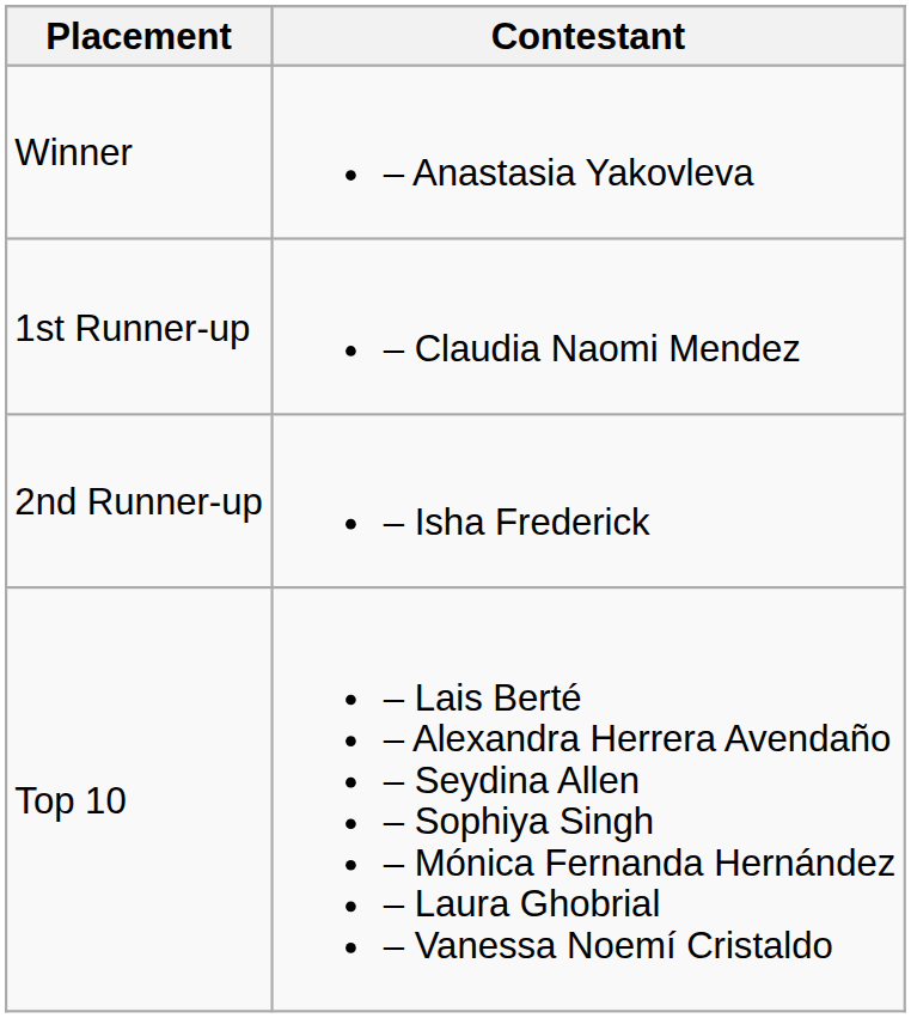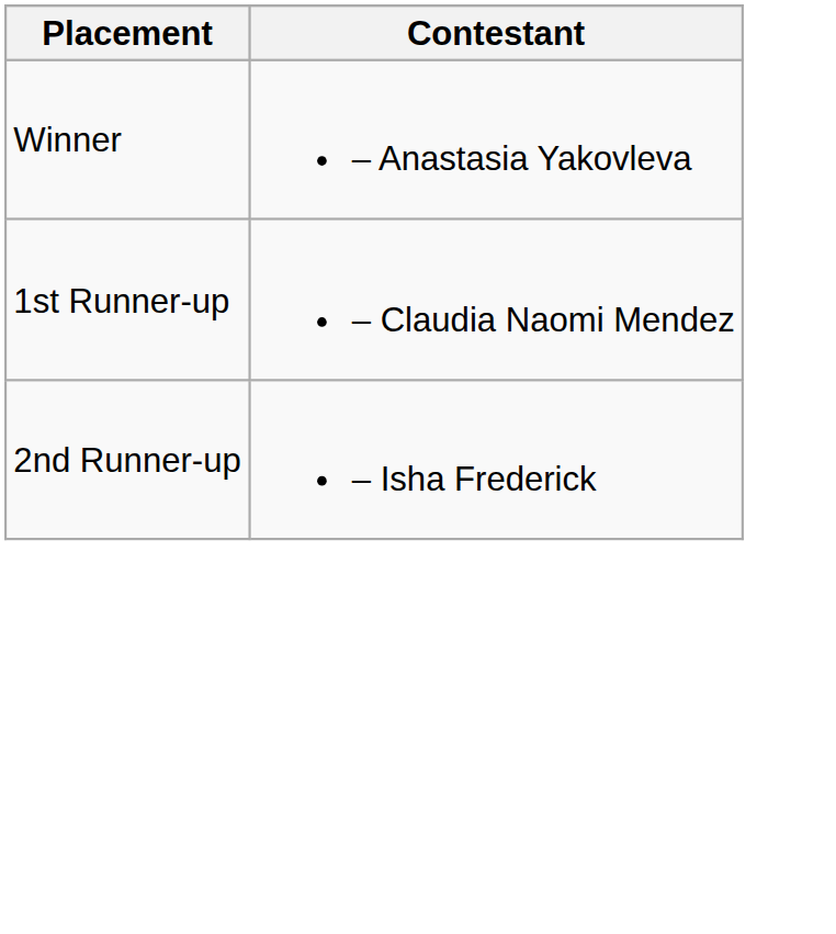- row: Top 10 | – Lais Berté – Alexandra Herrera Avendaño – Seydina Allen – Sophiya Singh – Mónica Fernanda Hernández – Laura Ghobrial – Vanessa Noemí Cristaldo
